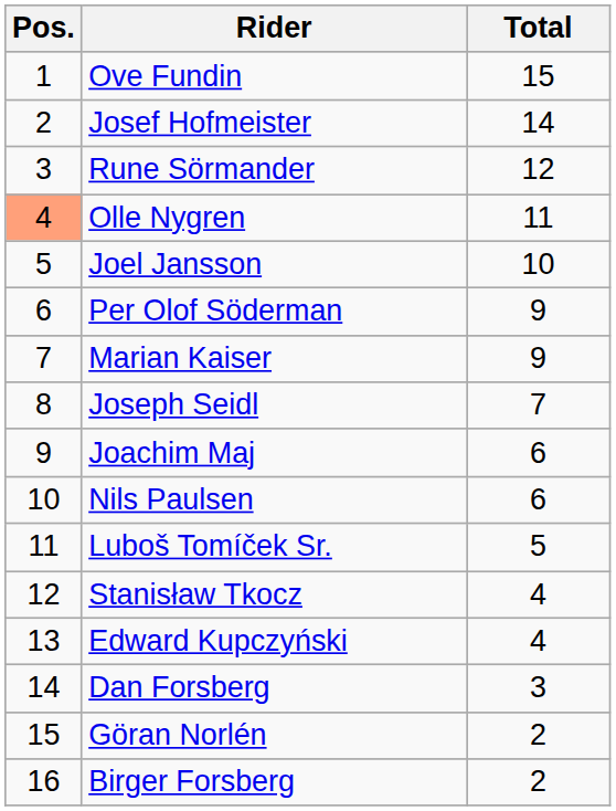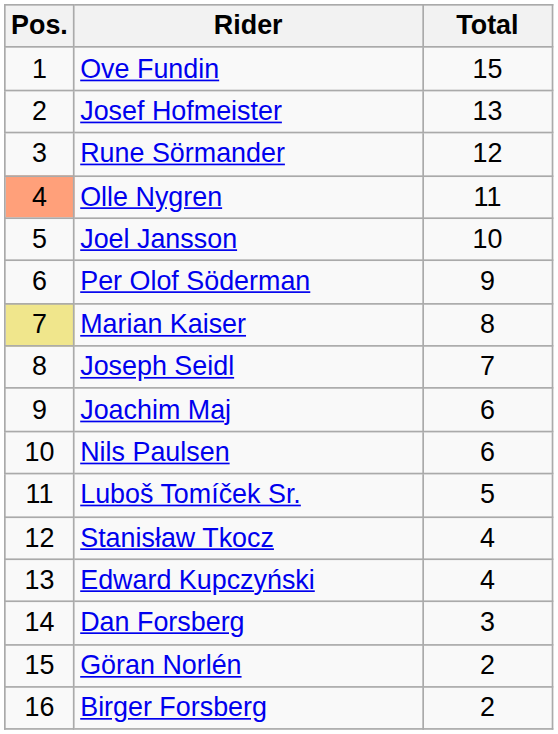Josef Hofmeister | Total: 14 -> 13
Marian Kaiser | Pos.: no background -> khaki background
Marian Kaiser | Total: 9 -> 8
